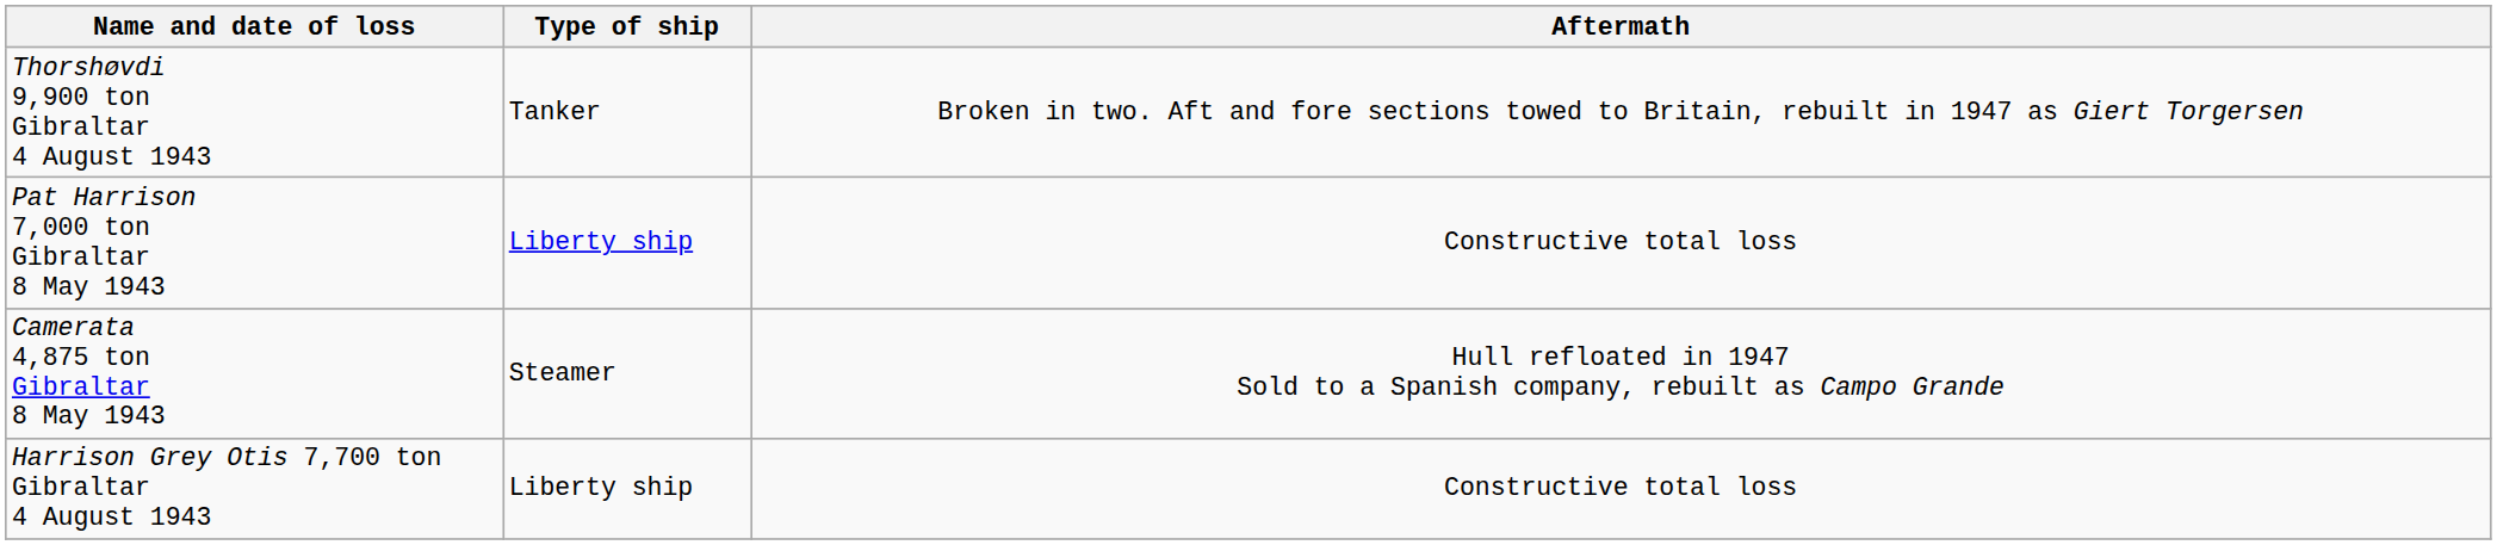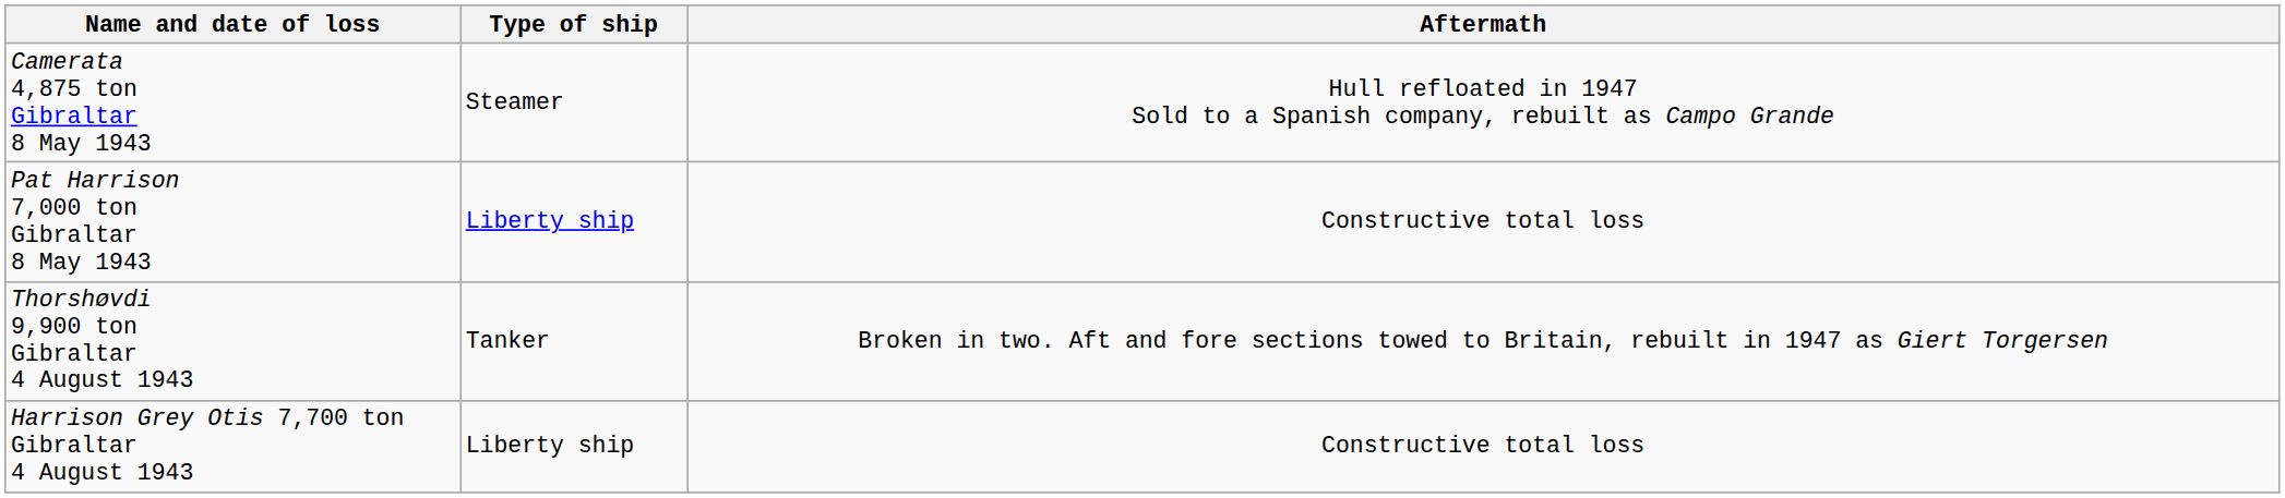rows swapped: Camerata 4,875 ton Gibraltar 8 May 1943 <-> Thorshøvdi 9,900 ton Gibraltar 4 August 1943
